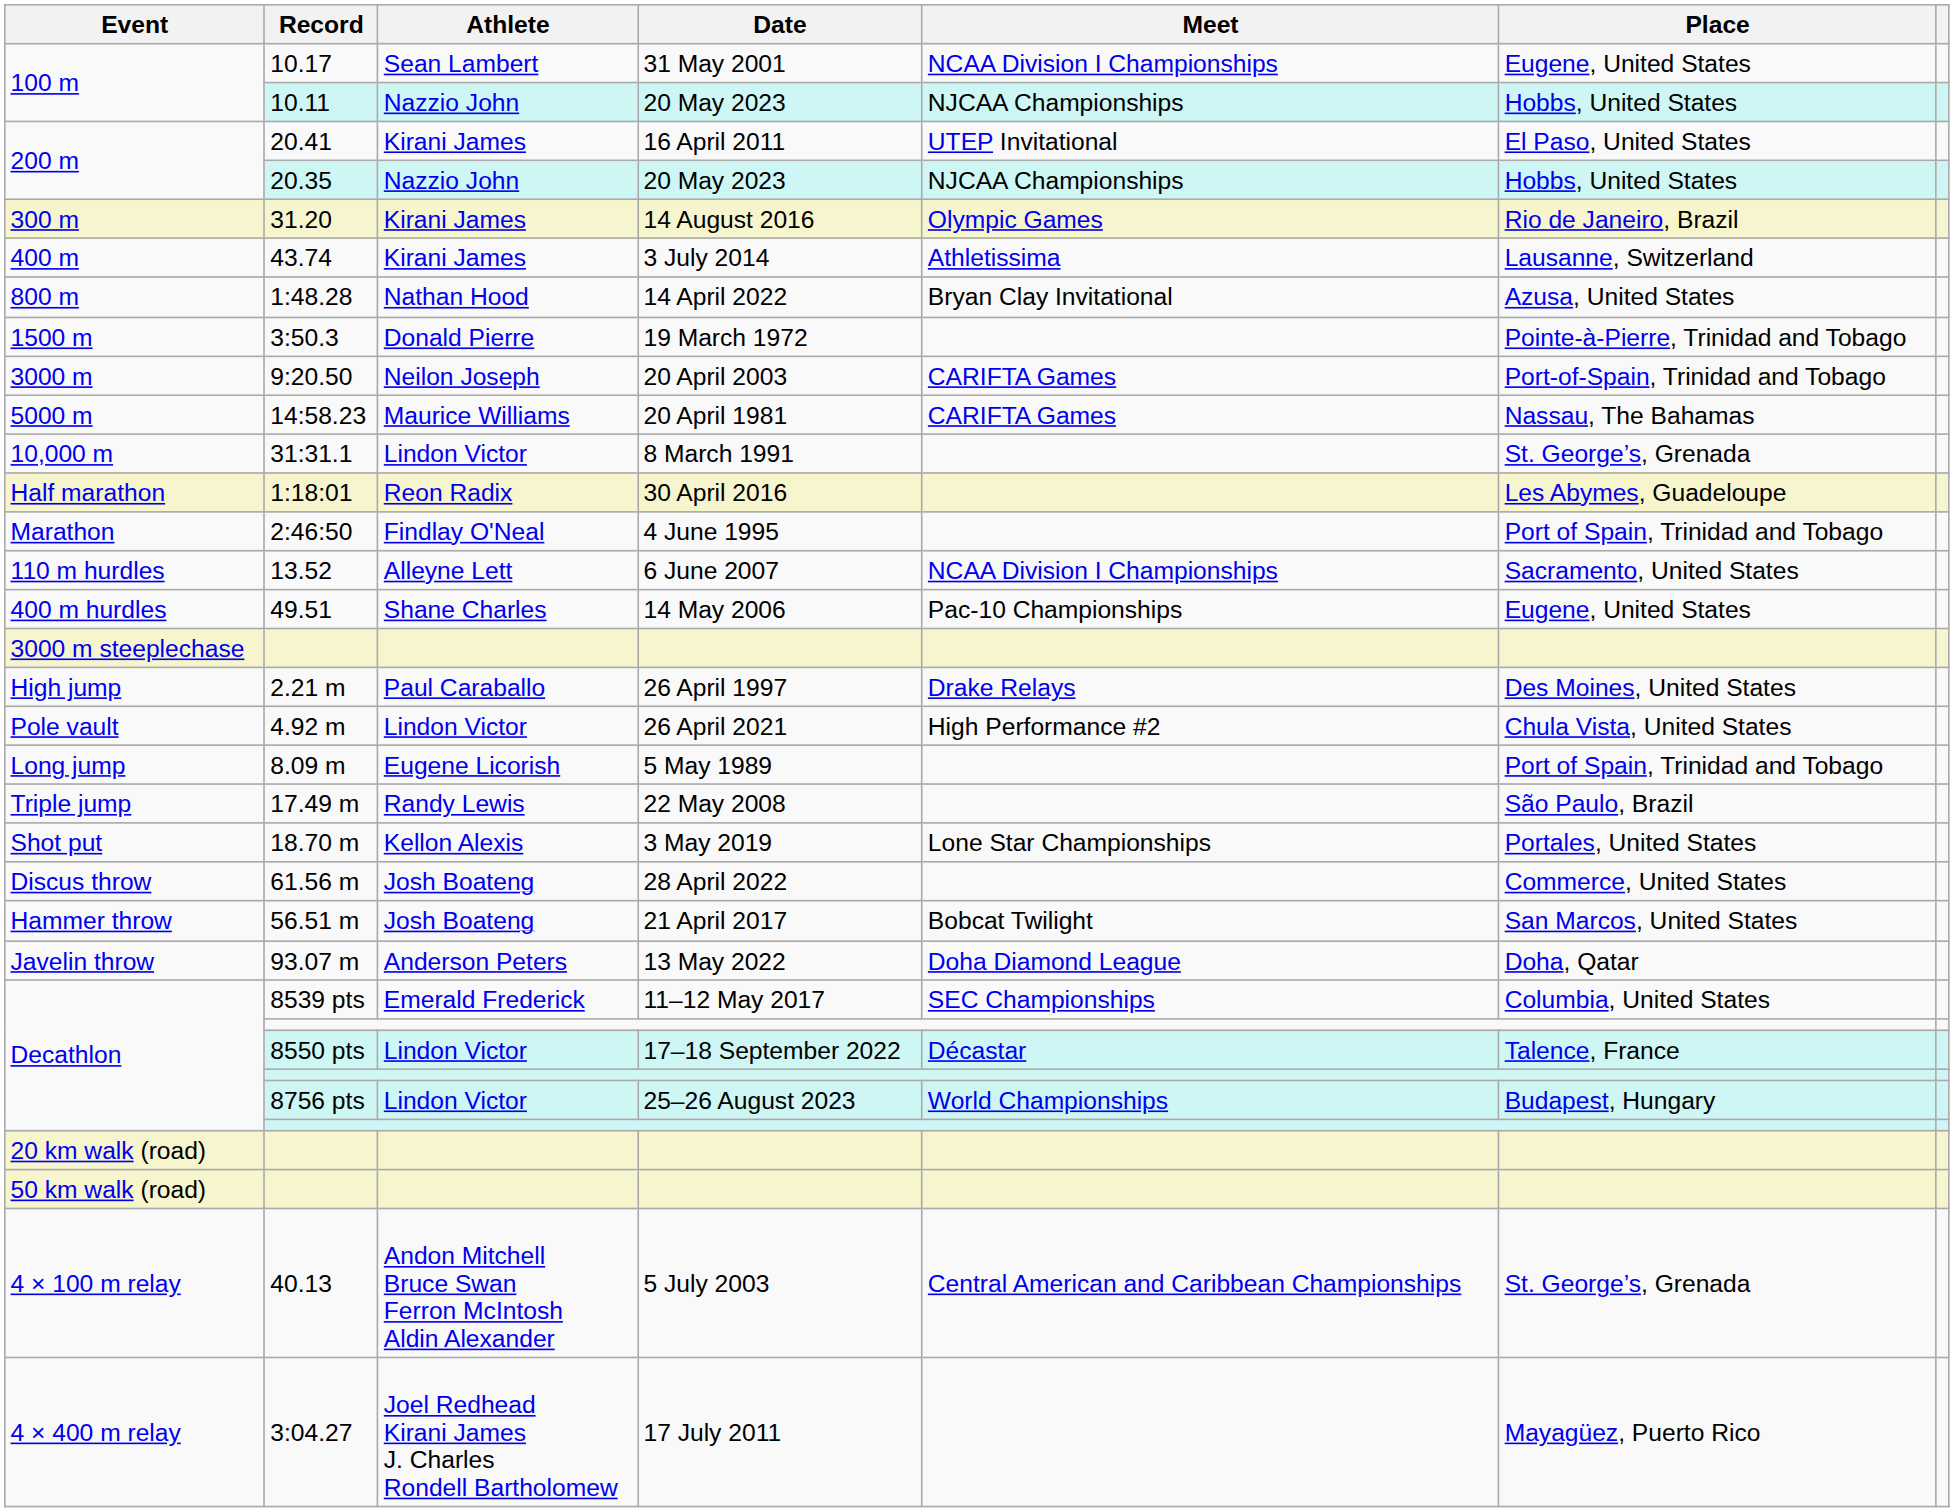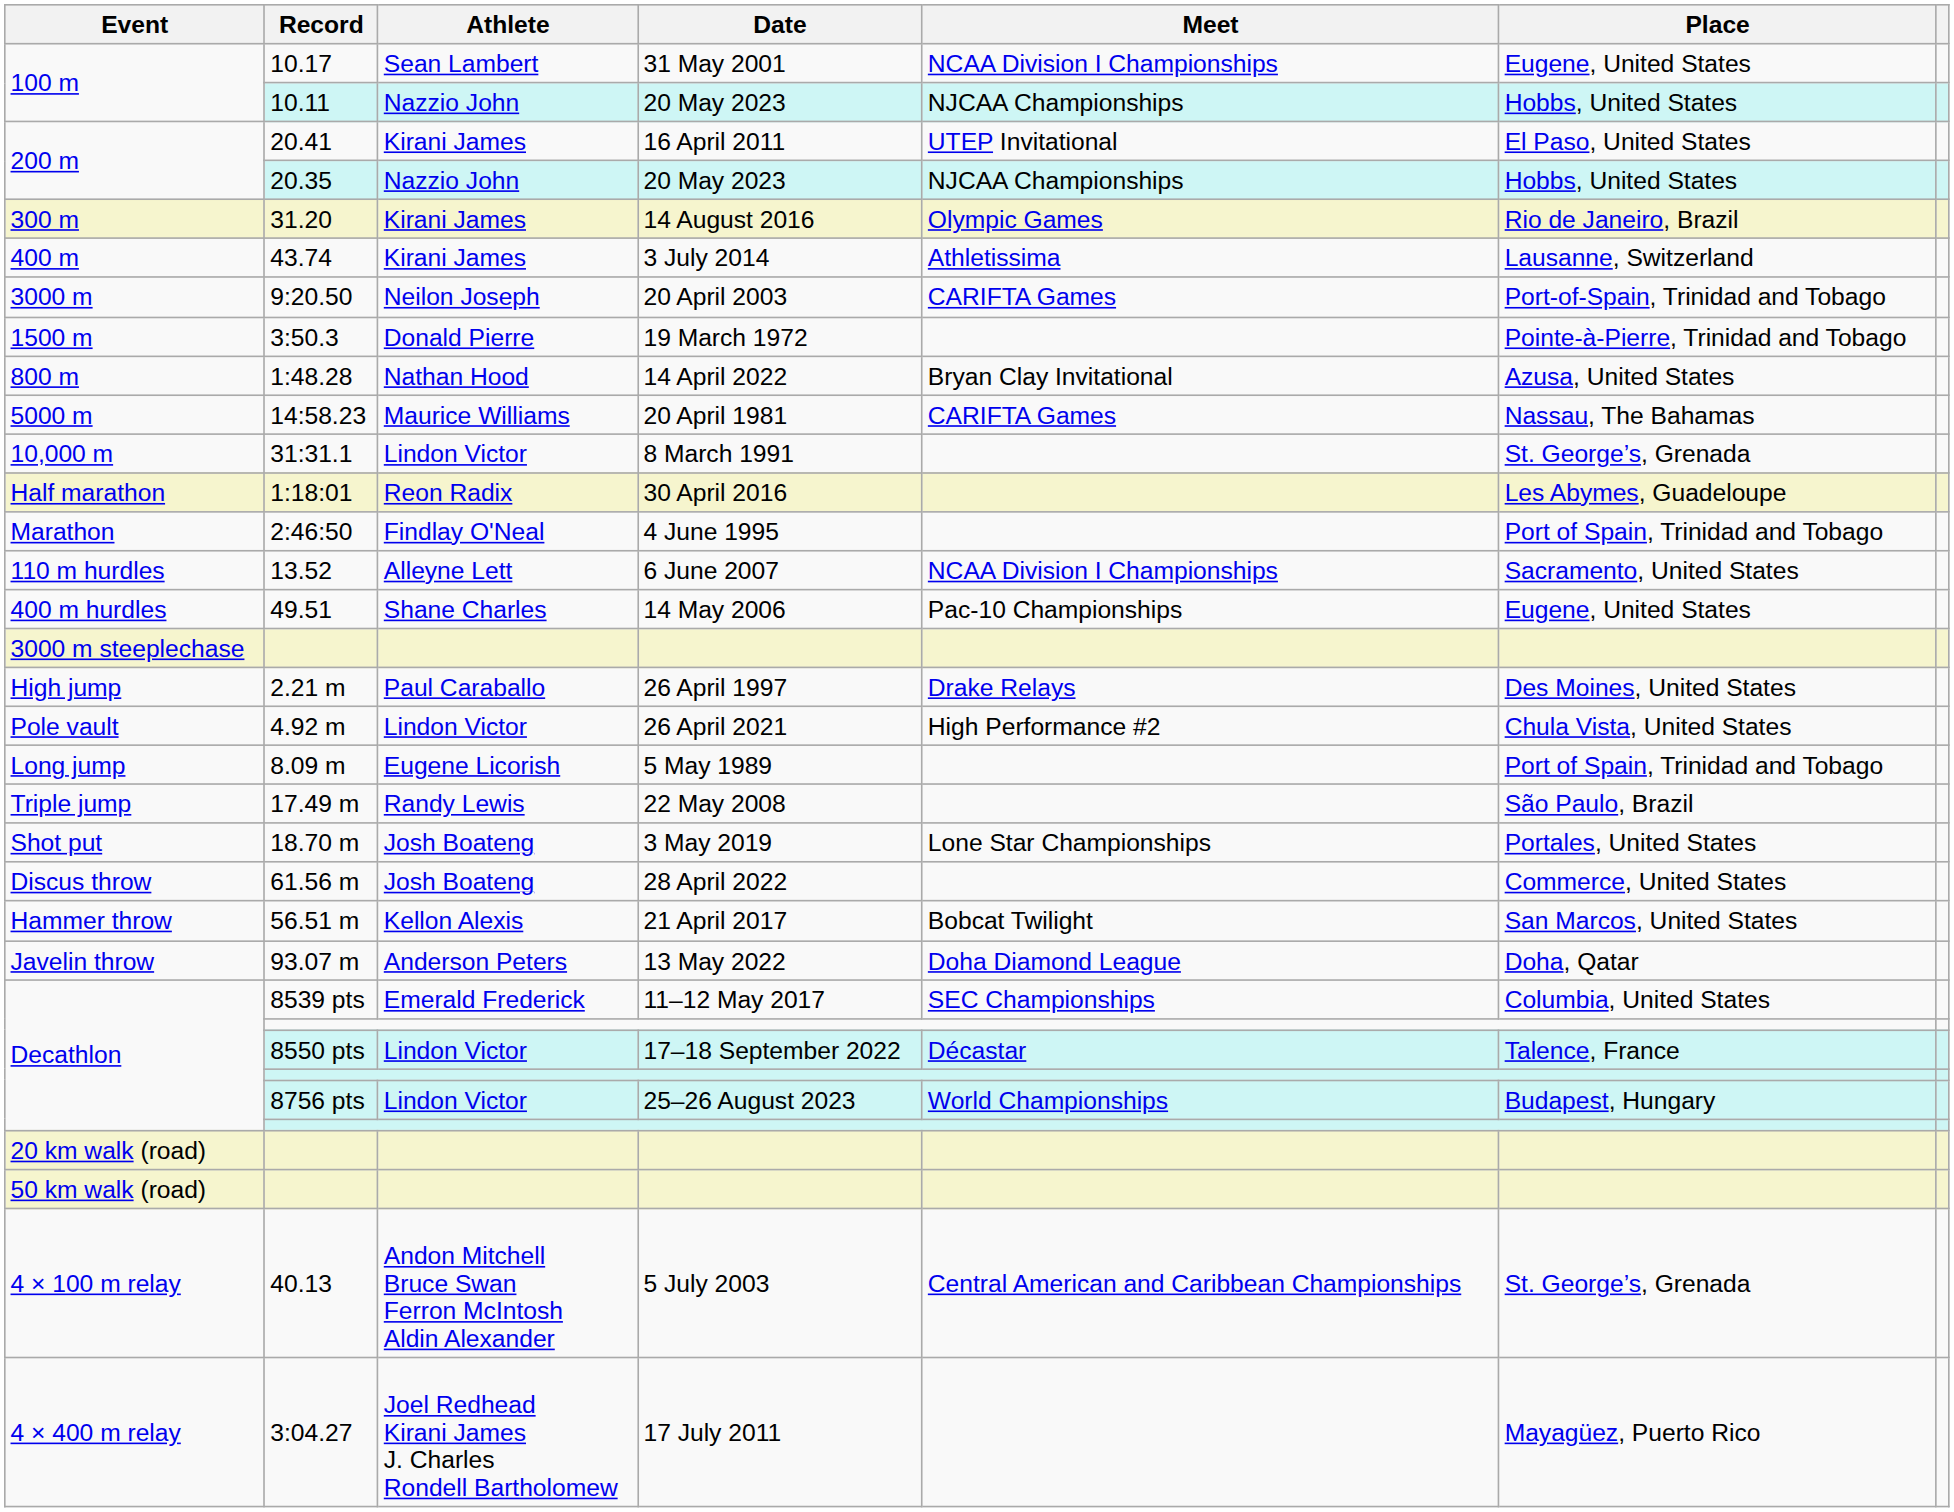rows swapped: 1:48.28 <-> 9:20.50
18.70 m | Athlete: Kellon Alexis -> Josh Boateng
56.51 m | Athlete: Josh Boateng -> Kellon Alexis
